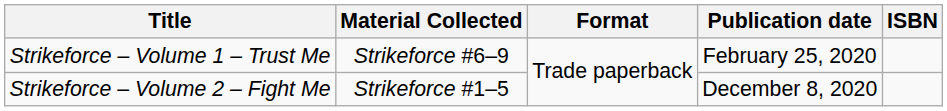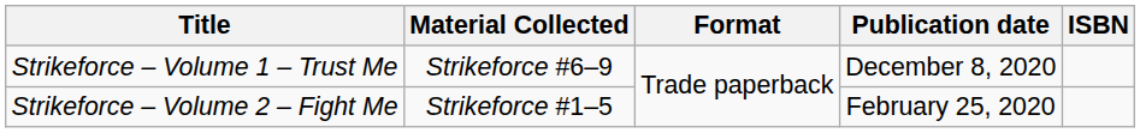Strikeforce – Volume 1 – Trust Me | Publication date: February 25, 2020 -> December 8, 2020
Strikeforce – Volume 2 – Fight Me | Publication date: December 8, 2020 -> February 25, 2020
